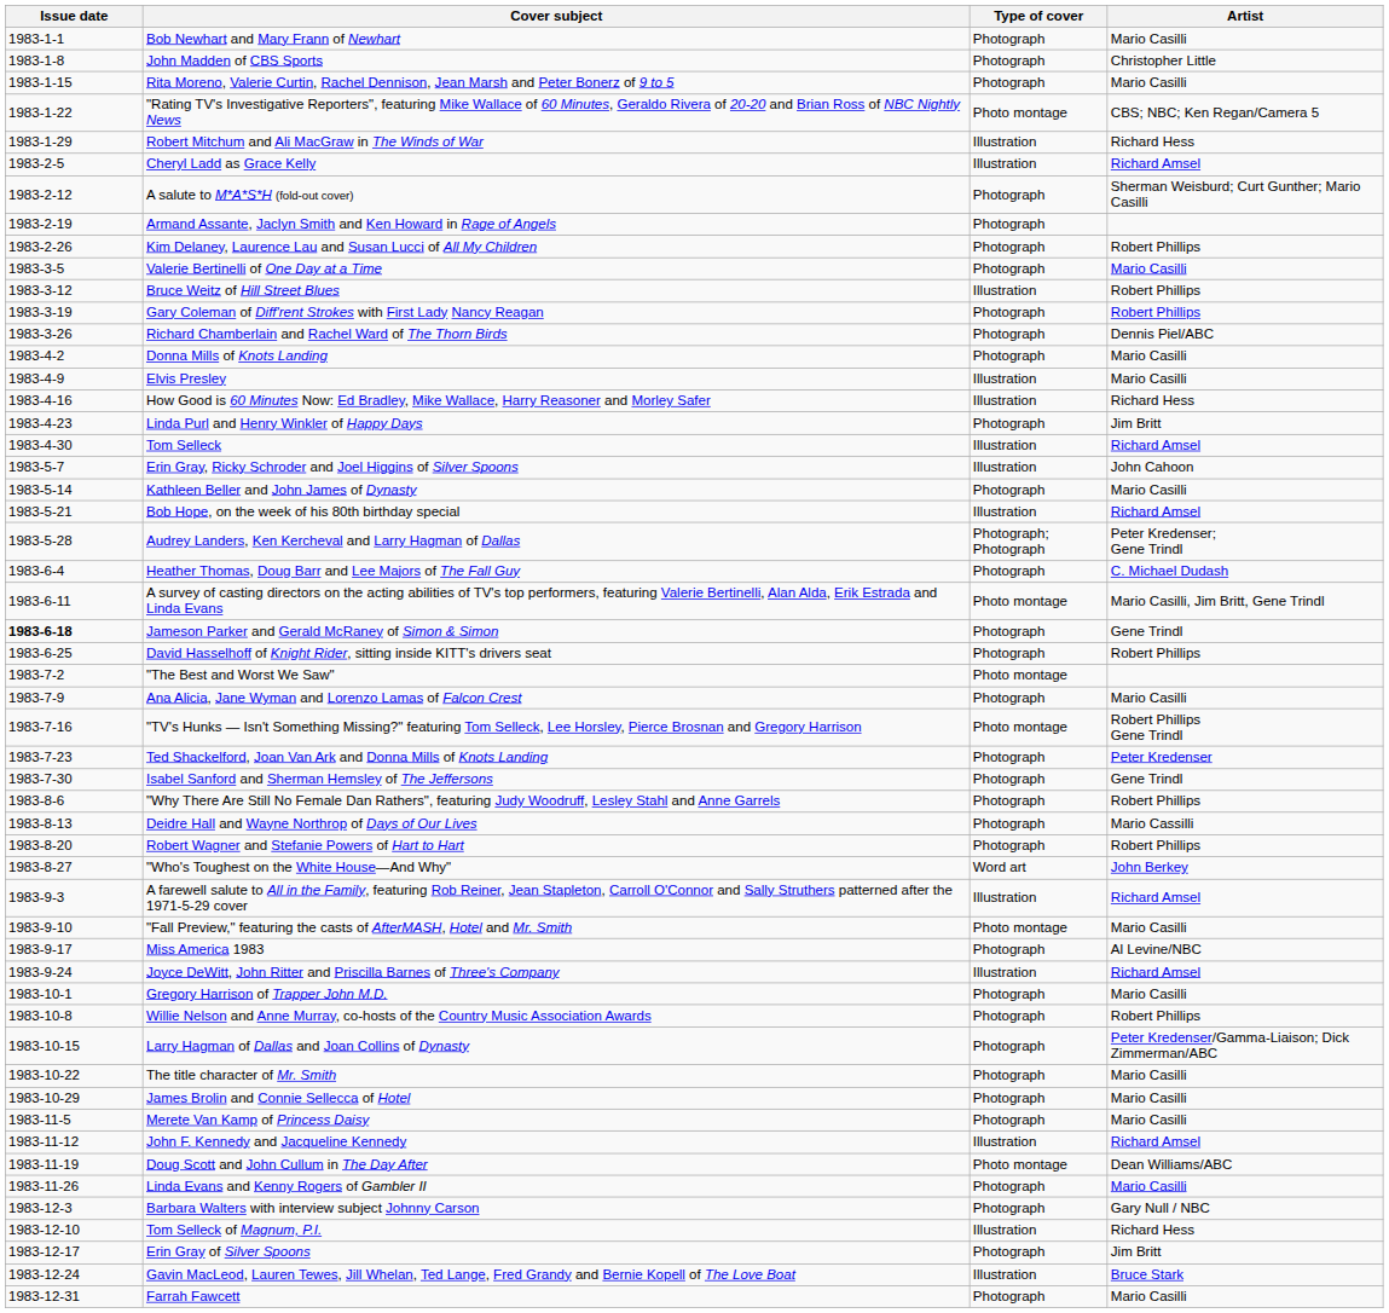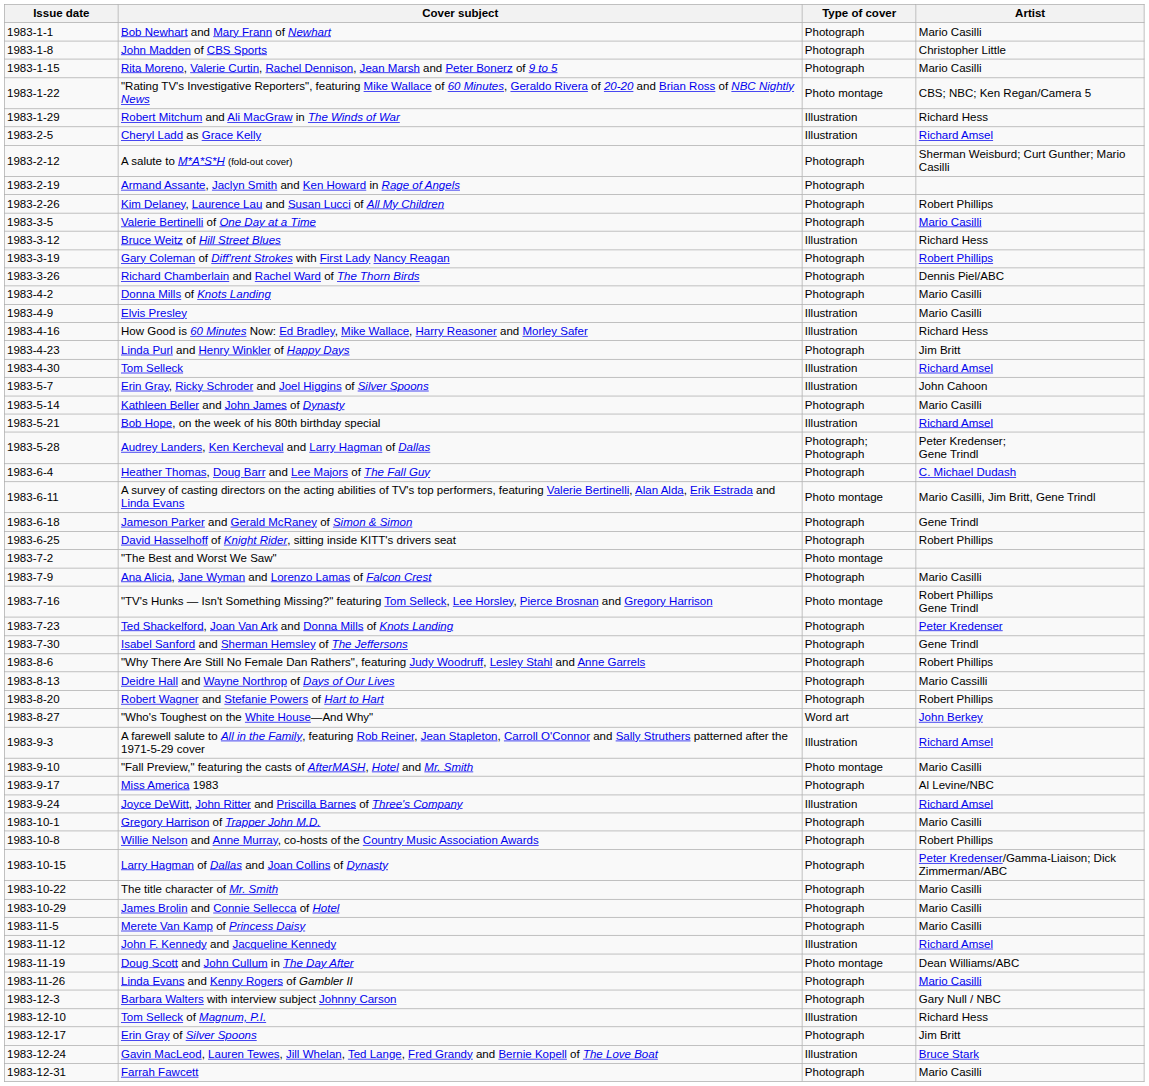Bruce Weitz of Hill Street Blues | Artist: Robert Phillips -> Richard Hess
Jameson Parker and Gerald McRaney of Simon & Simon | Issue date: bold -> normal
